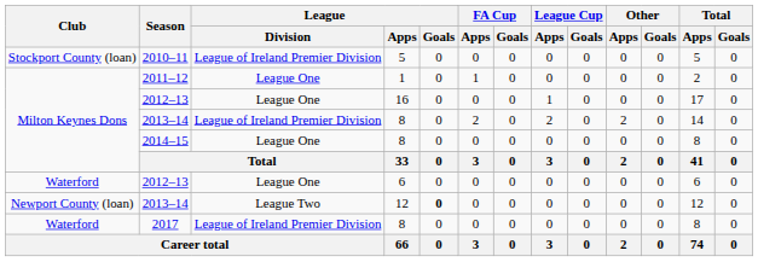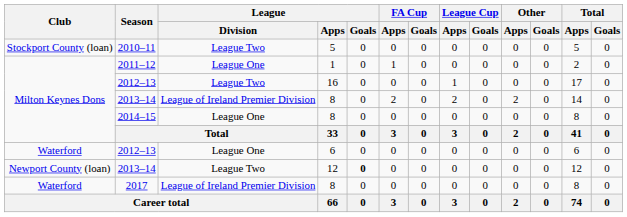2010–11 | League / Division: League of Ireland Premier Division -> League Two
2012–13 / 16 | League / Division: League One -> League Two
